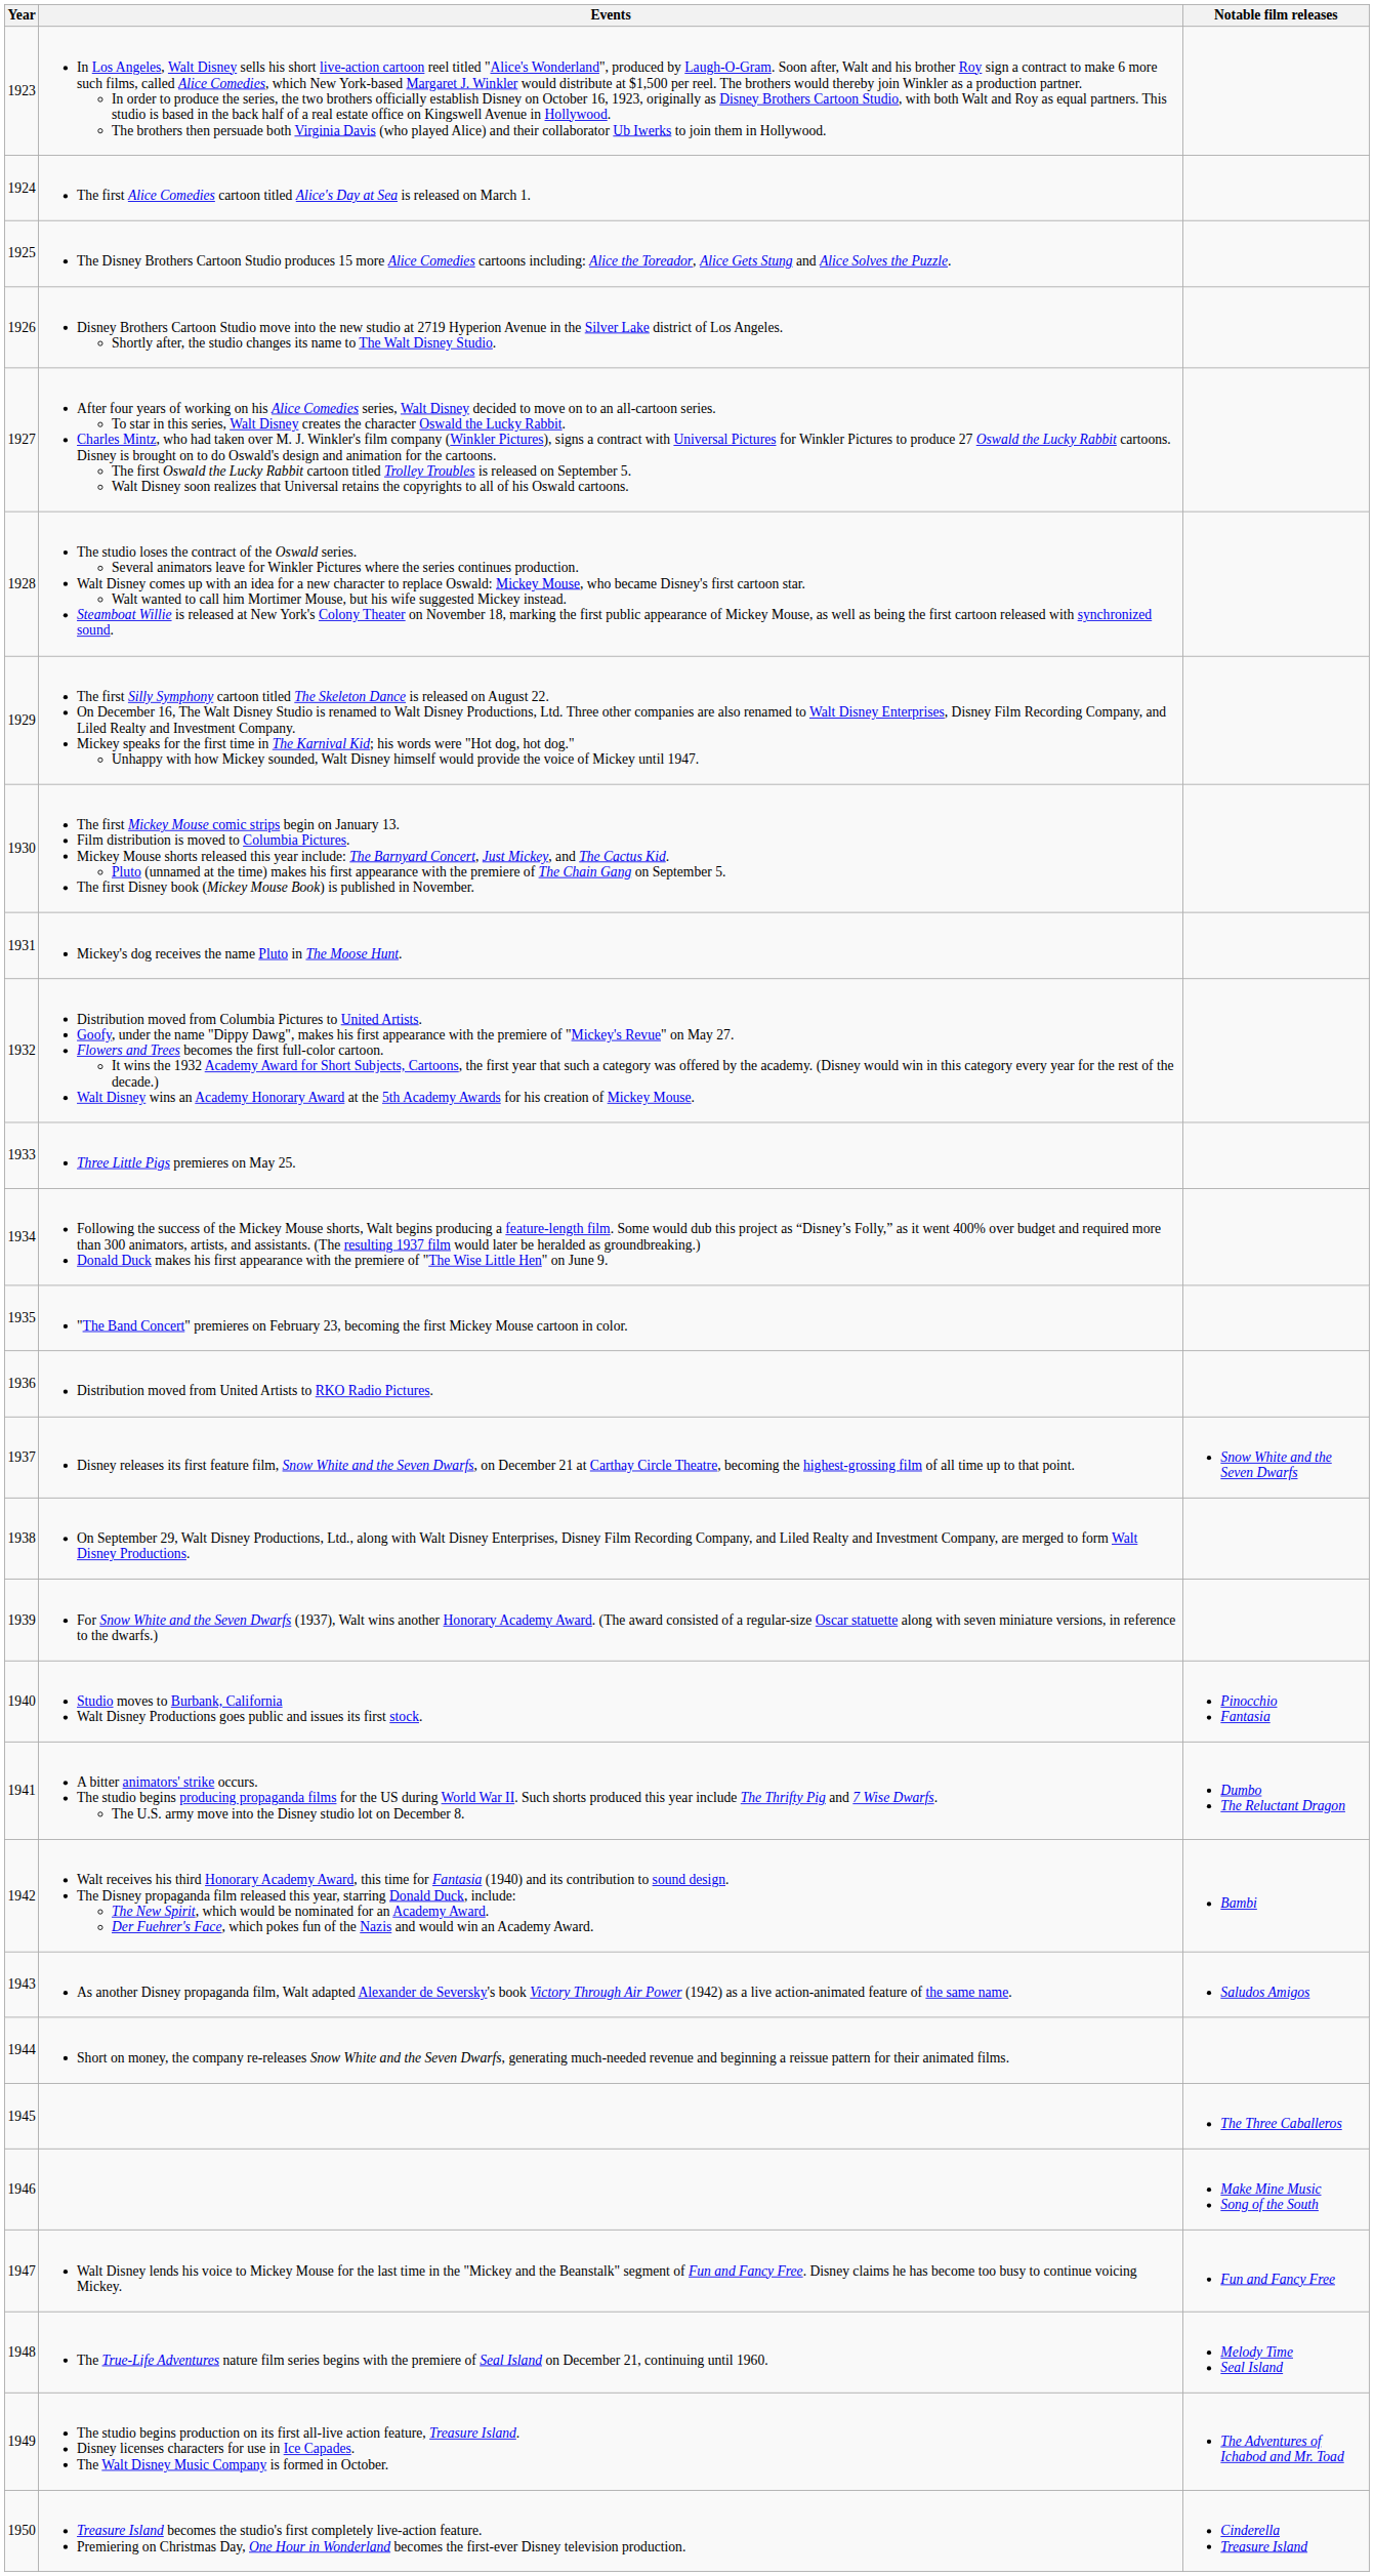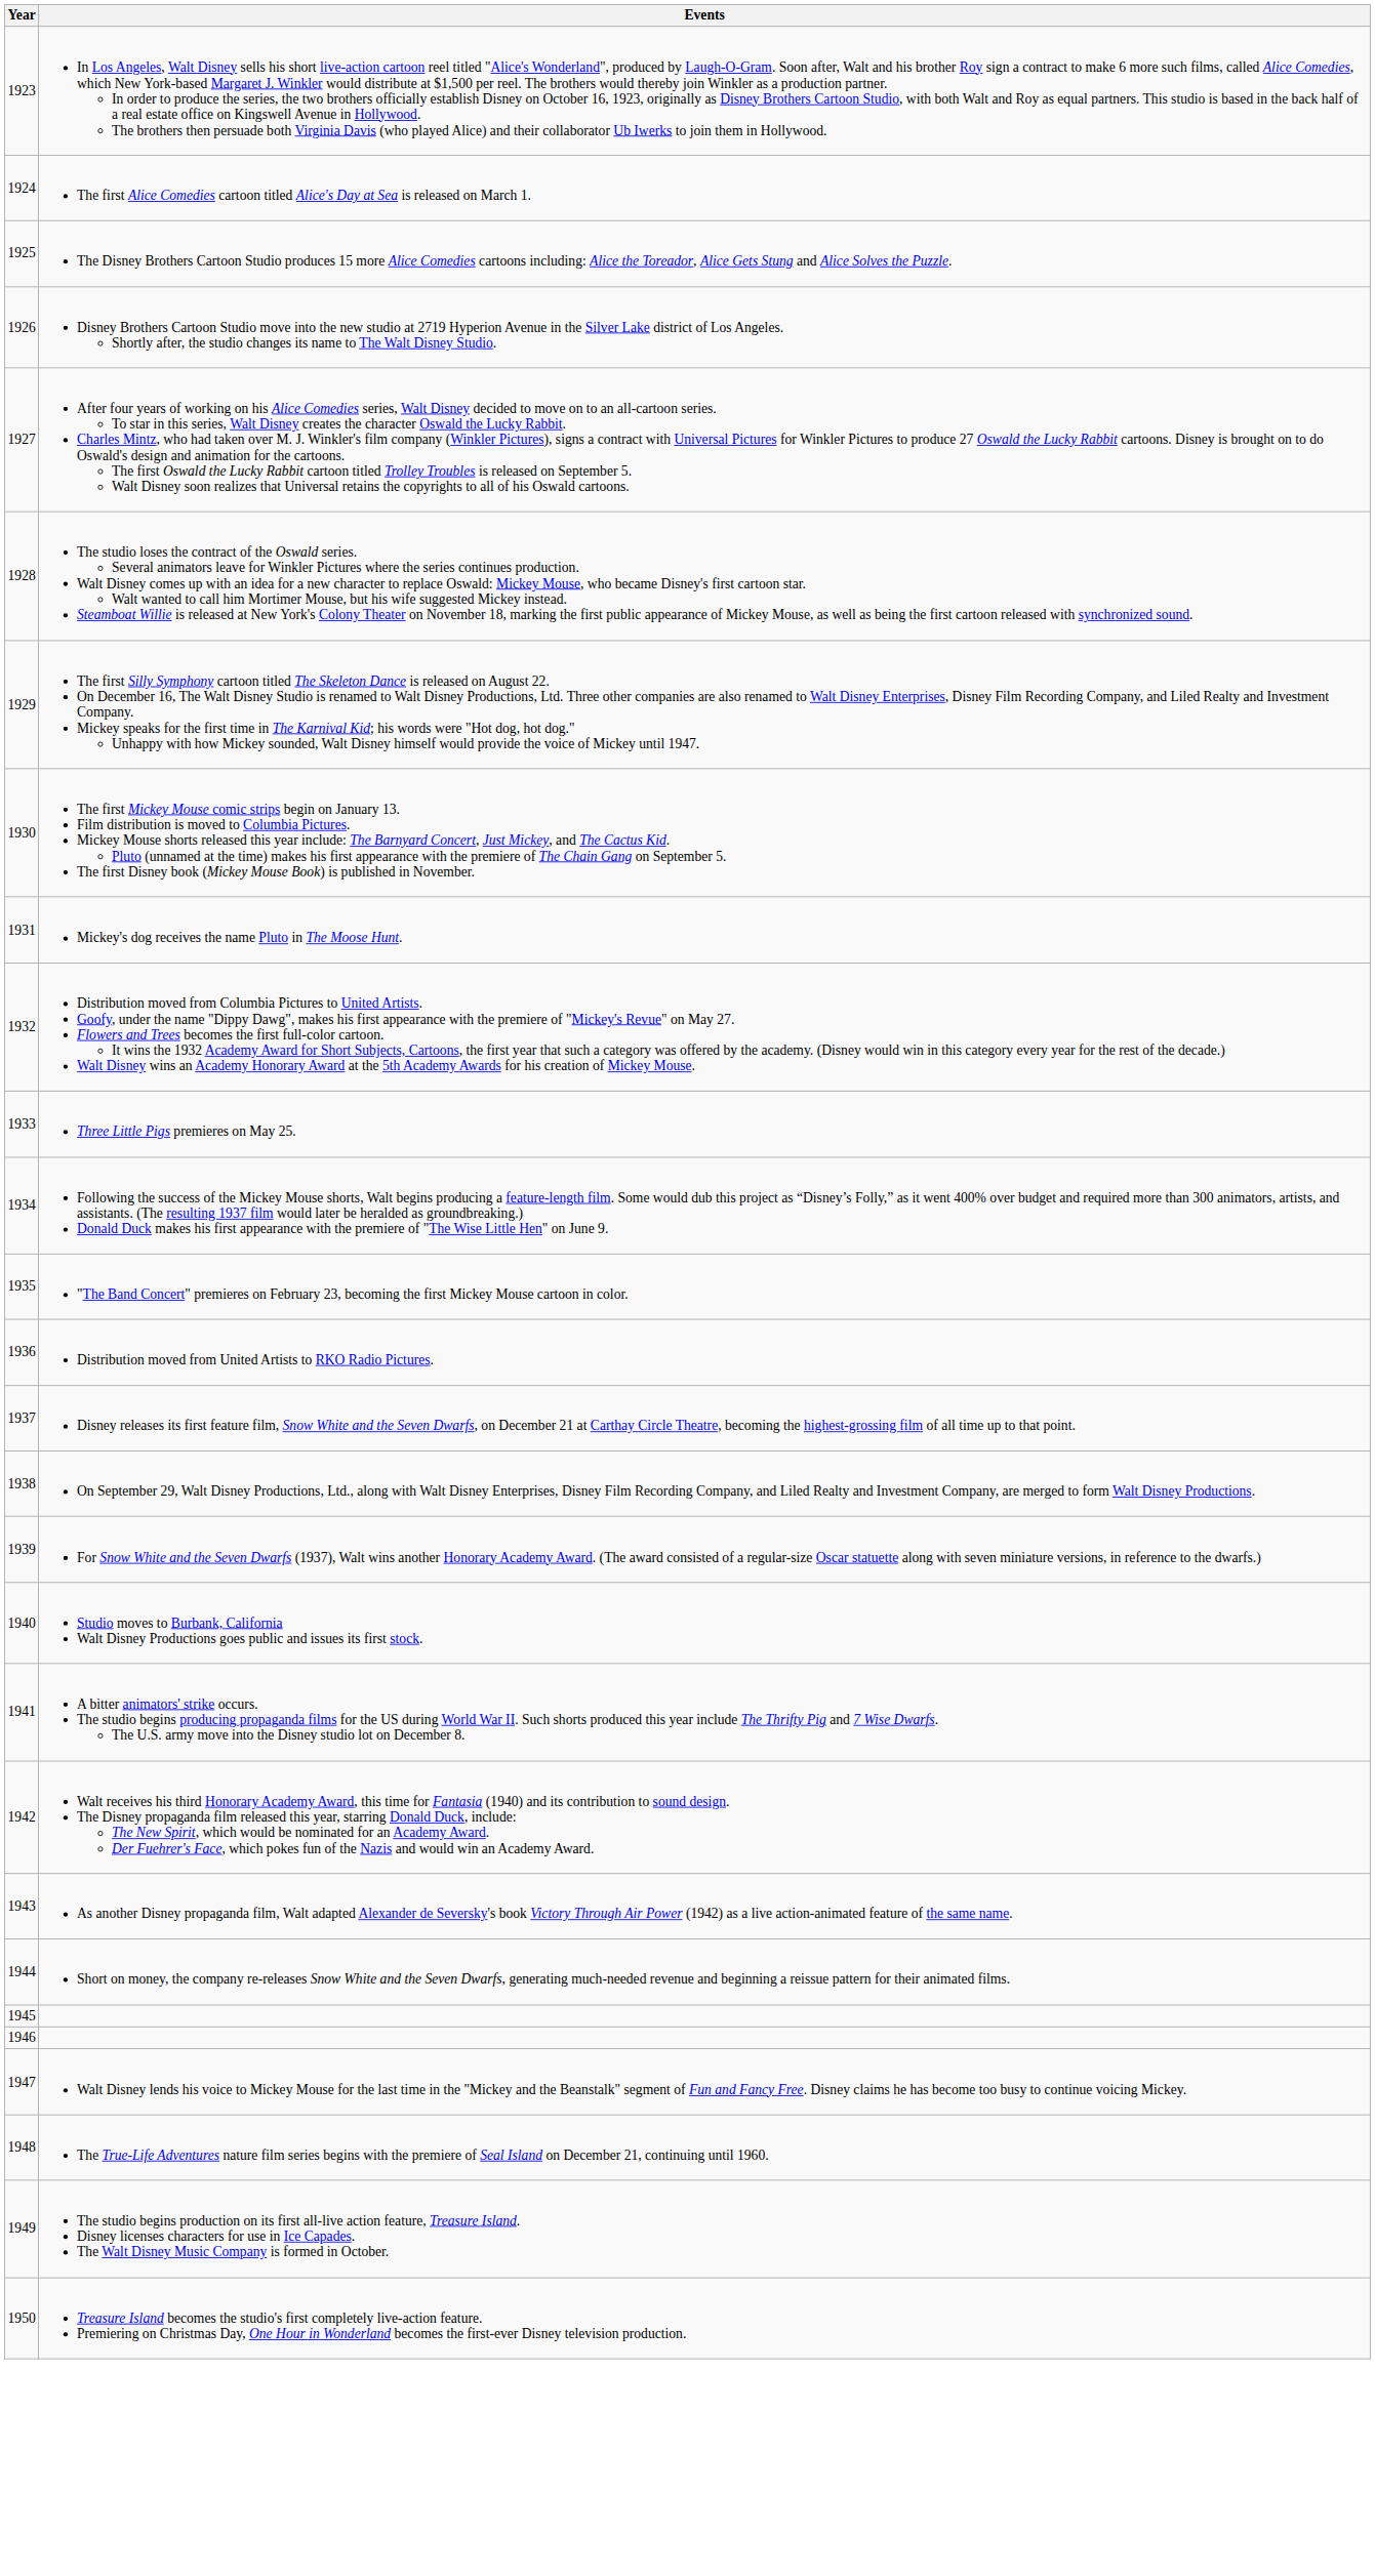- column: Notable film releases | Snow White and the Seven Dwarfs | Pinocchio Fantasia | Dumbo The Reluctant Dragon | Bambi | Saludos Amigos | The Three Caballeros | Make Mine Music Song of the South | Fun and Fancy Free | Melody Time Seal Island | The Adventures of Ichabod and Mr. Toad | Cinderella Treasure Island
